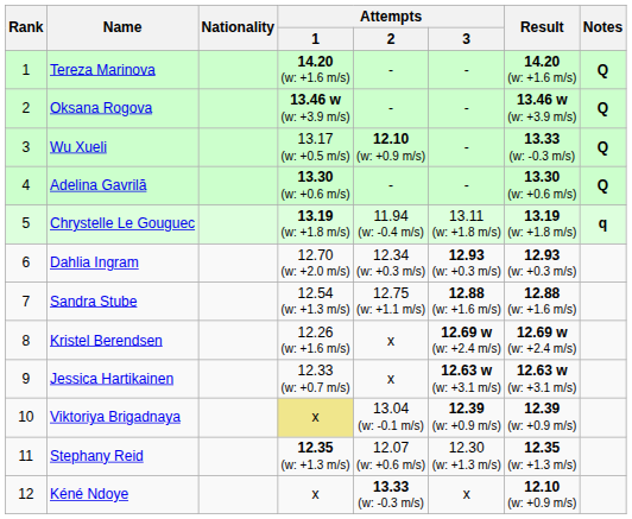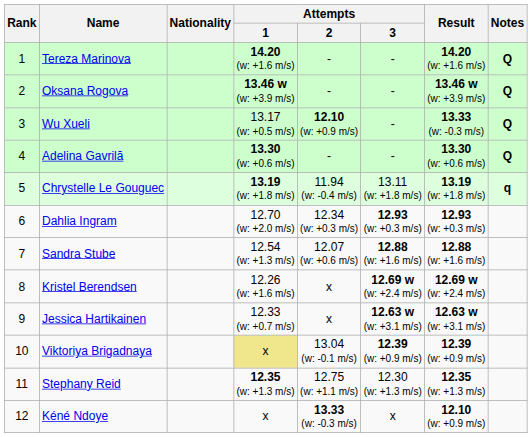Sandra Stube | Attempts / 2: 12.75 (w: +1.1 m/s) -> 12.07 (w: +0.6 m/s)
Stephany Reid | Attempts / 2: 12.07 (w: +0.6 m/s) -> 12.75 (w: +1.1 m/s)
